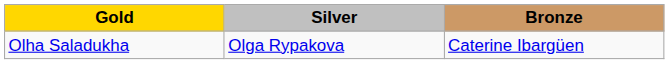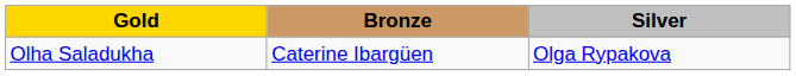columns swapped: Silver <-> Bronze
